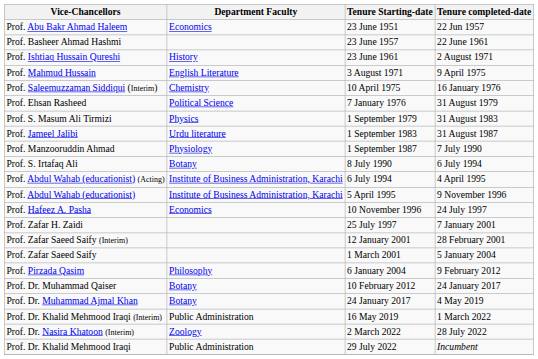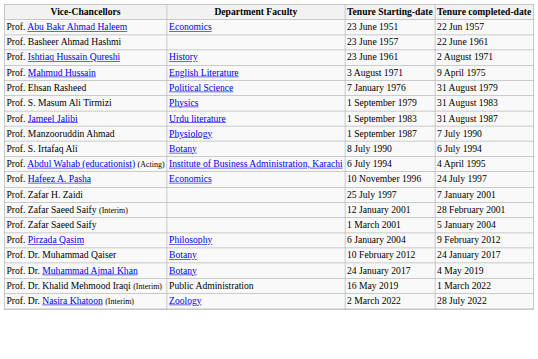- row: Prof. Saleemuzzaman Siddiqui (Interim) | Chemistry | 10 April 1975 | 16 January 1976
- row: Prof. Abdul Wahab (educationist) | Institute of Business Administration, Karachi | 5 April 1995 | 9 November 1996
- row: Prof. Dr. Khalid Mehmood Iraqi | Public Administration | 29 July 2022 | Incumbent
